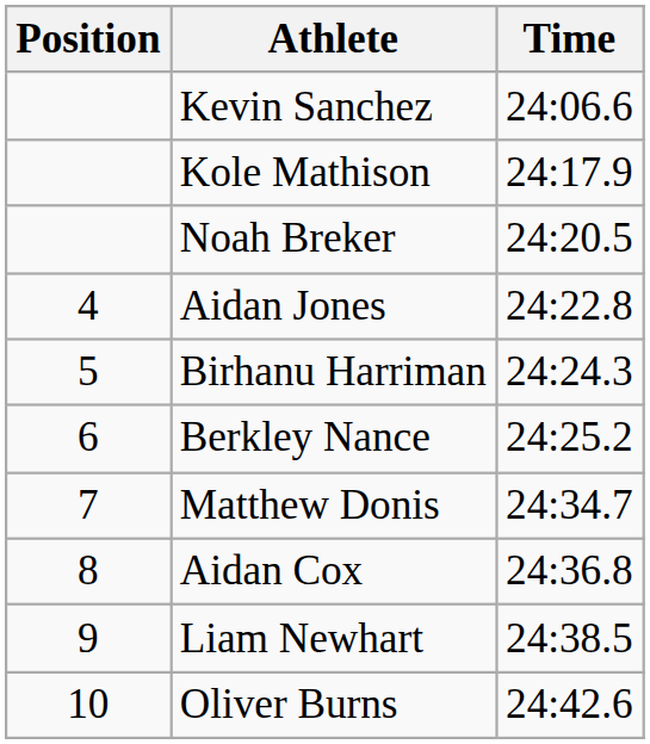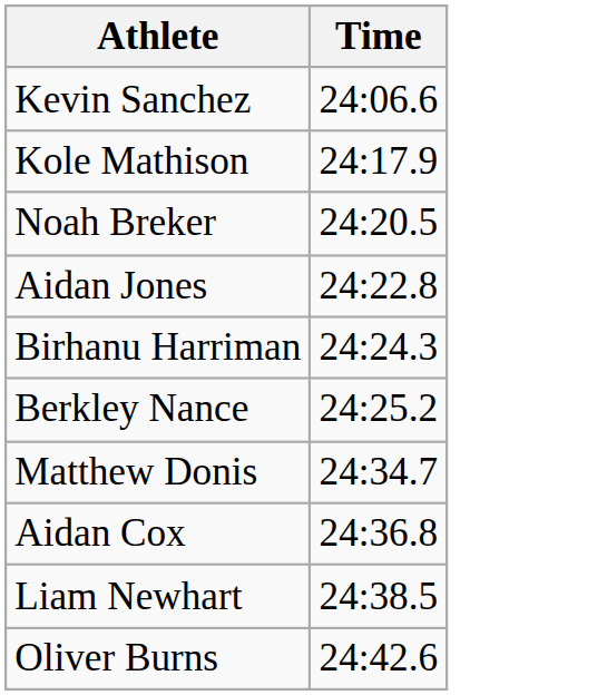- column: Position | 4 | 5 | 6 | 7 | 8 | 9 | 10
